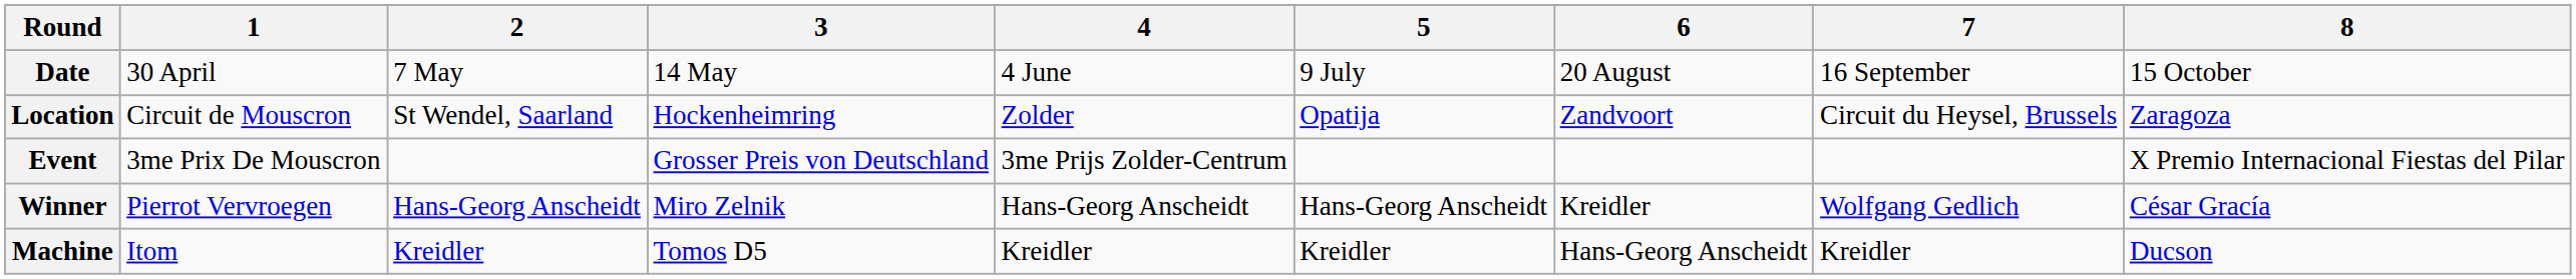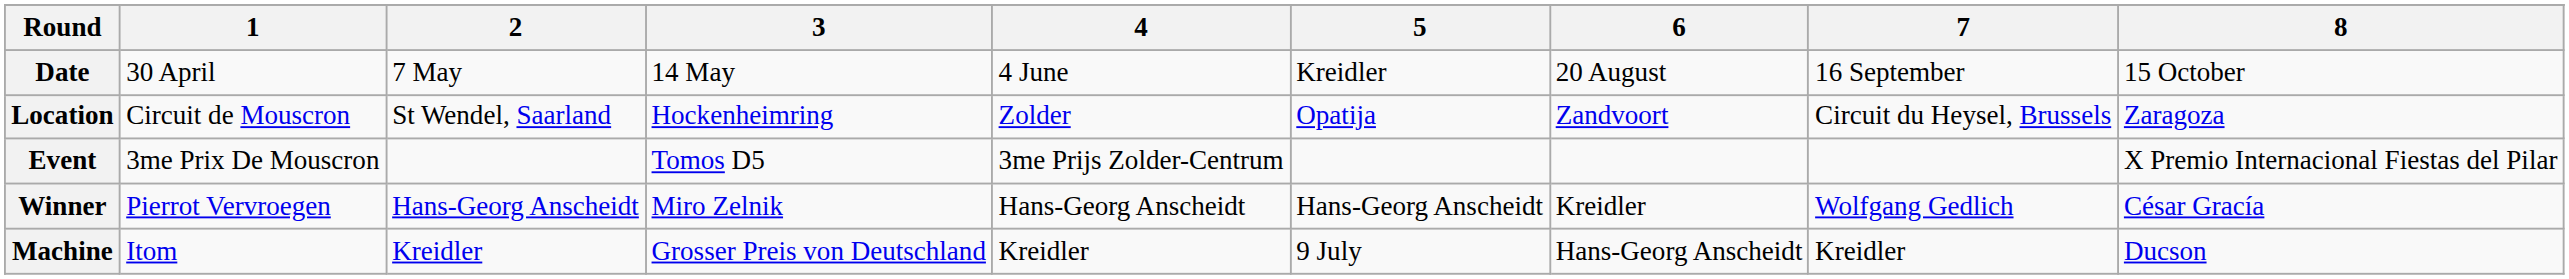Date | 5: 9 July -> Kreidler
Event | 3: Grosser Preis von Deutschland -> Tomos D5
Machine | 3: Tomos D5 -> Grosser Preis von Deutschland
Machine | 5: Kreidler -> 9 July
